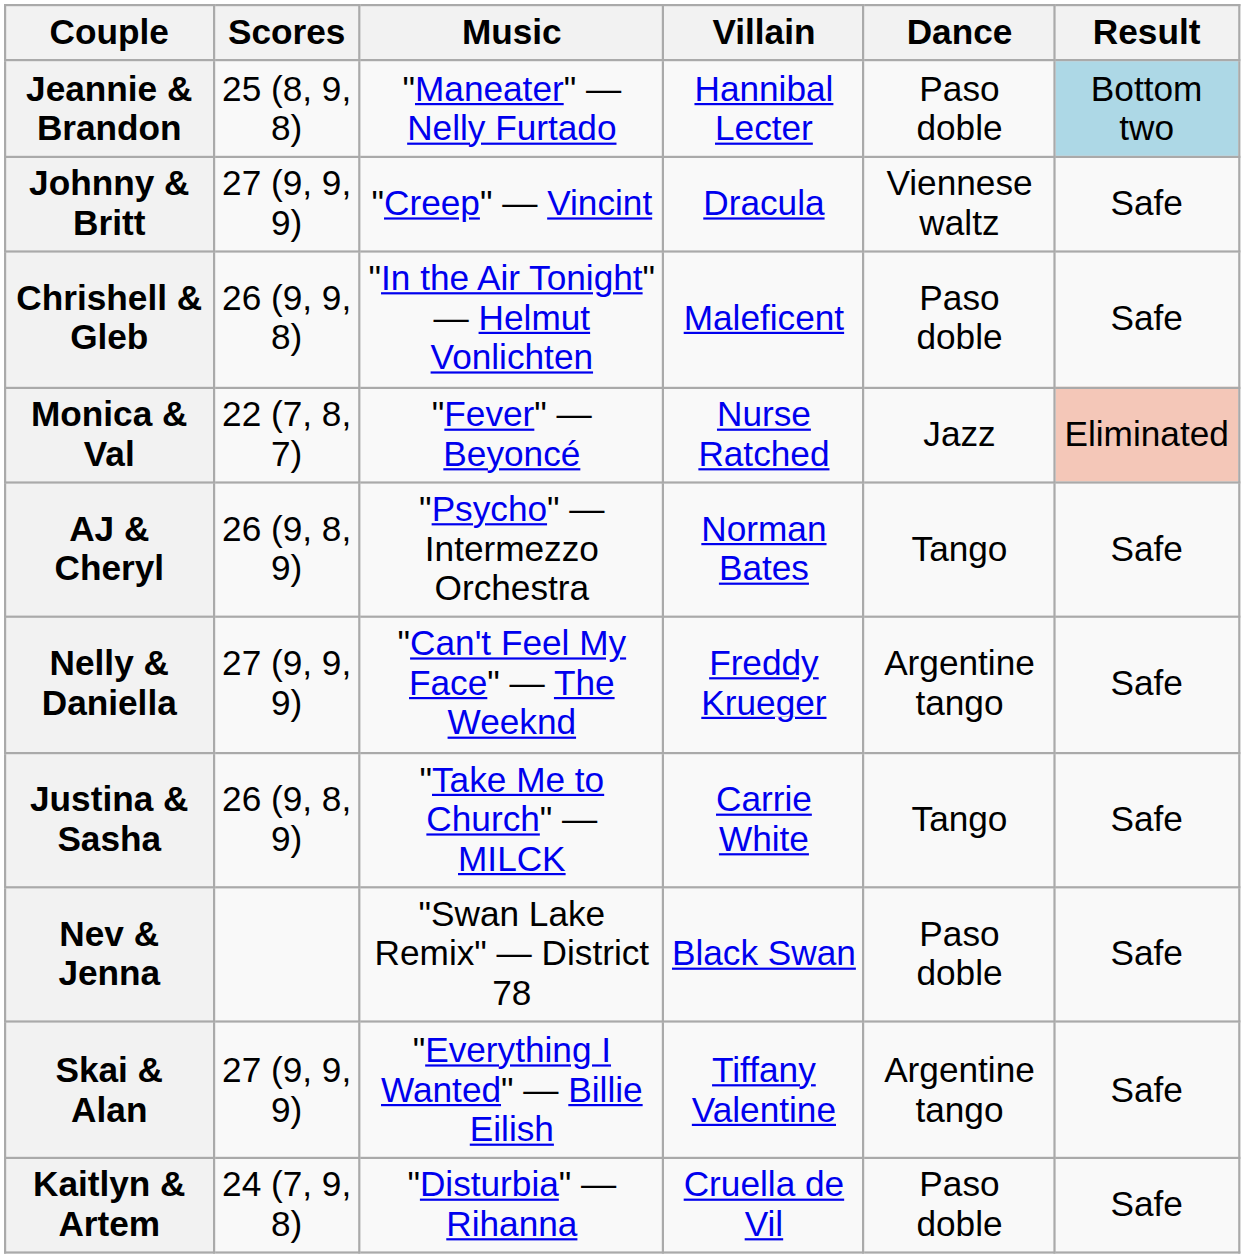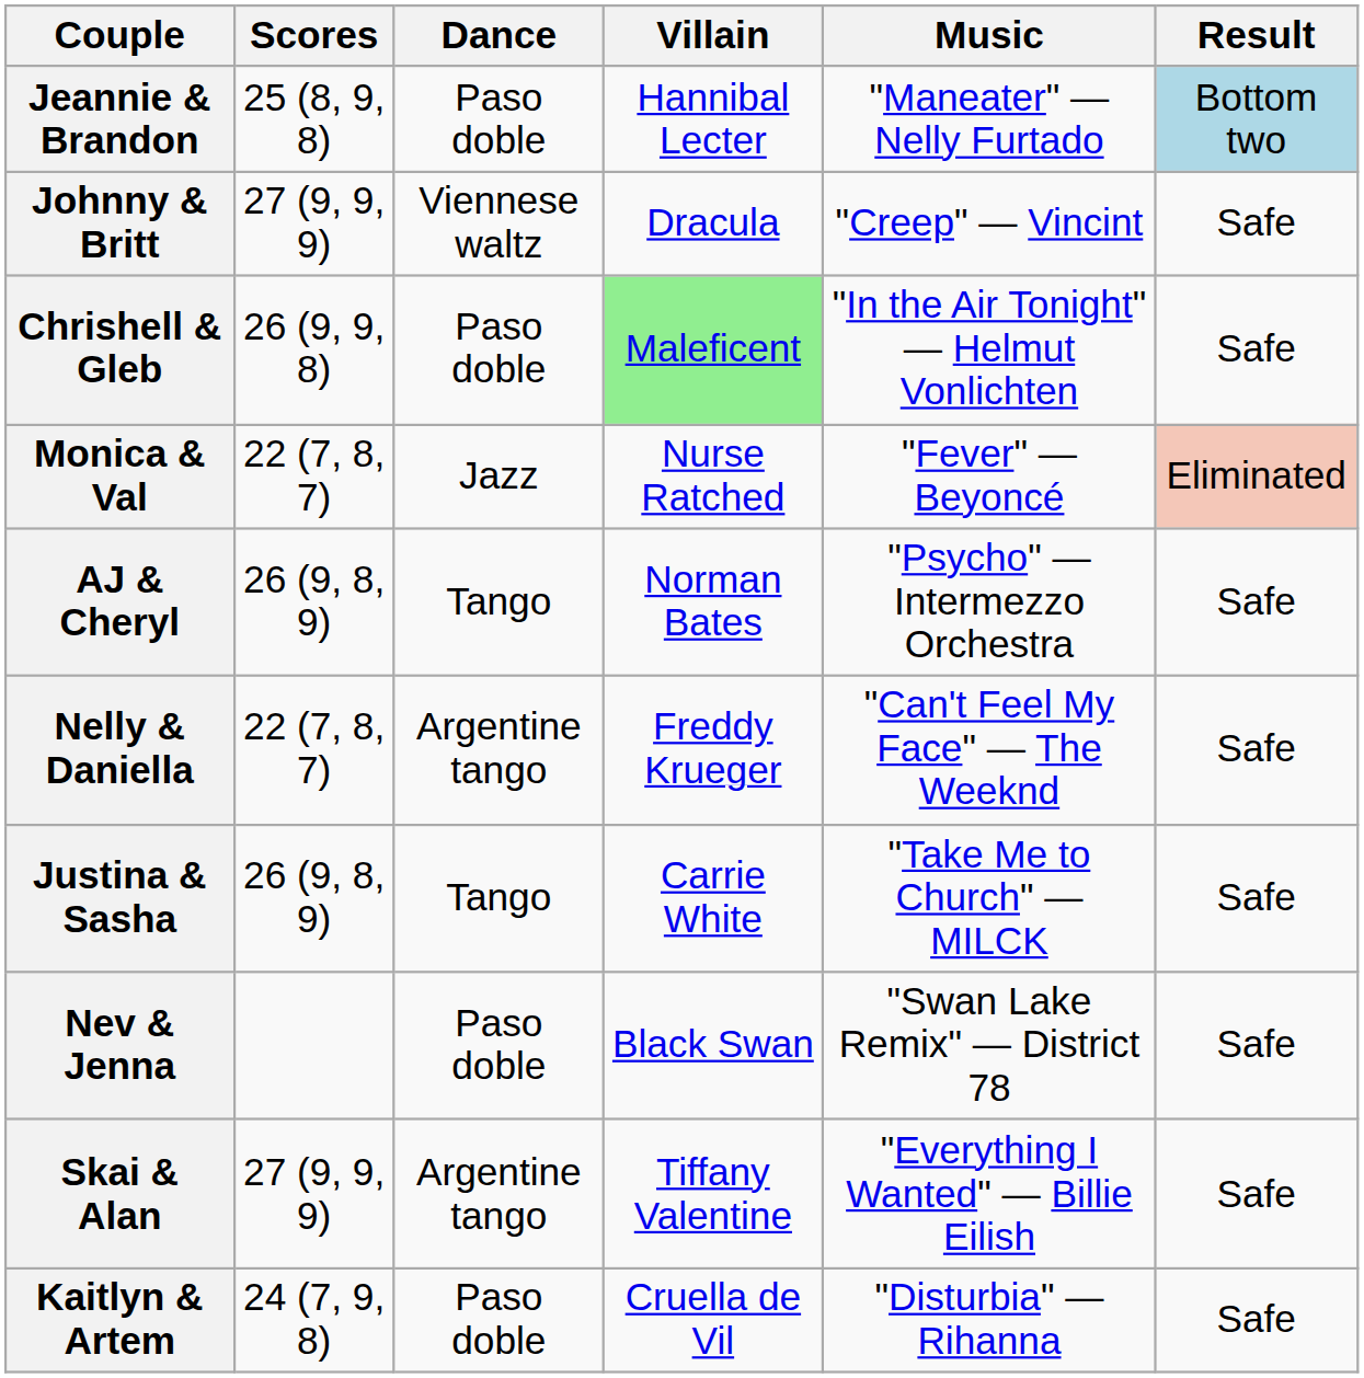columns swapped: Dance <-> Music
Chrishell & Gleb | Villain: no background -> lightgreen background
Nelly & Daniella | Scores: 27 (9, 9, 9) -> 22 (7, 8, 7)
